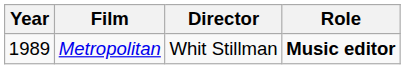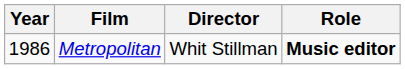Metropolitan | Year: 1989 -> 1986
